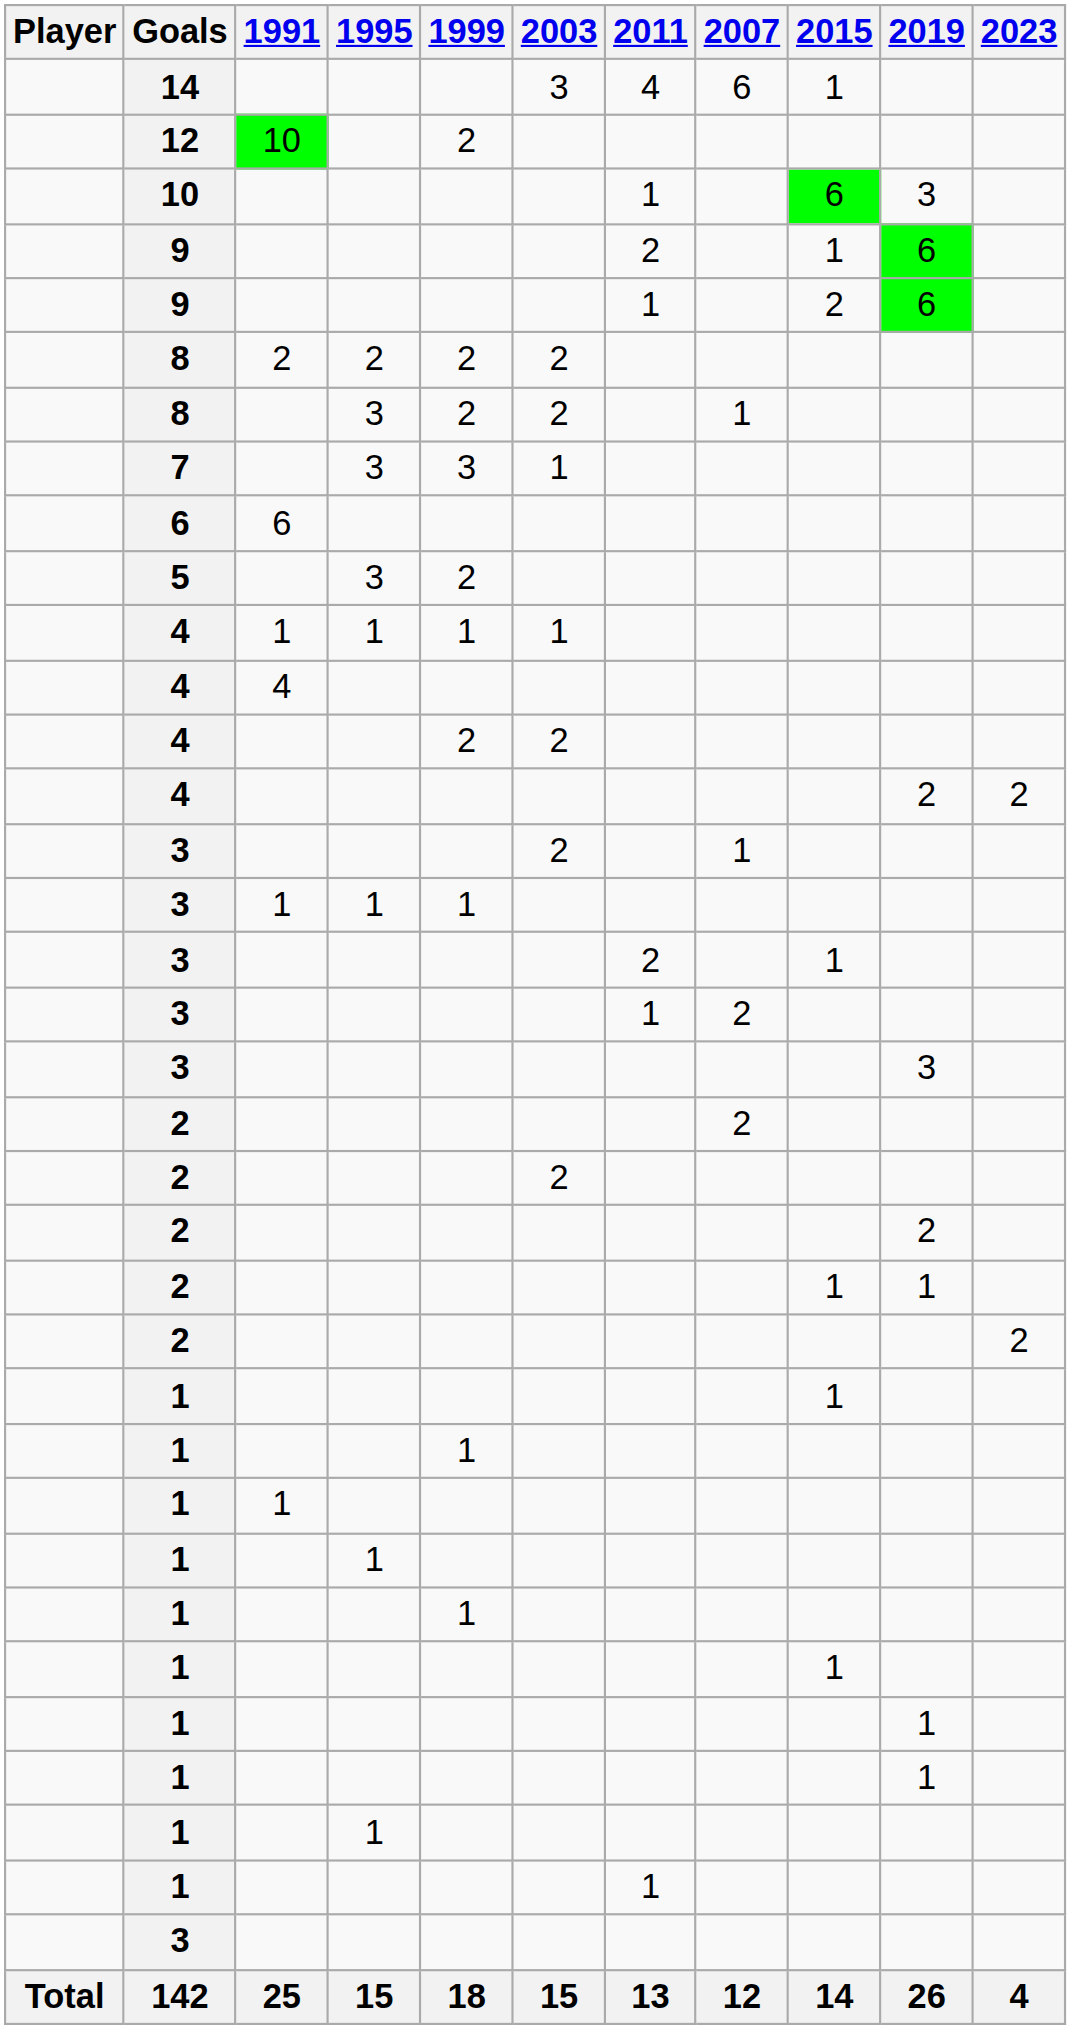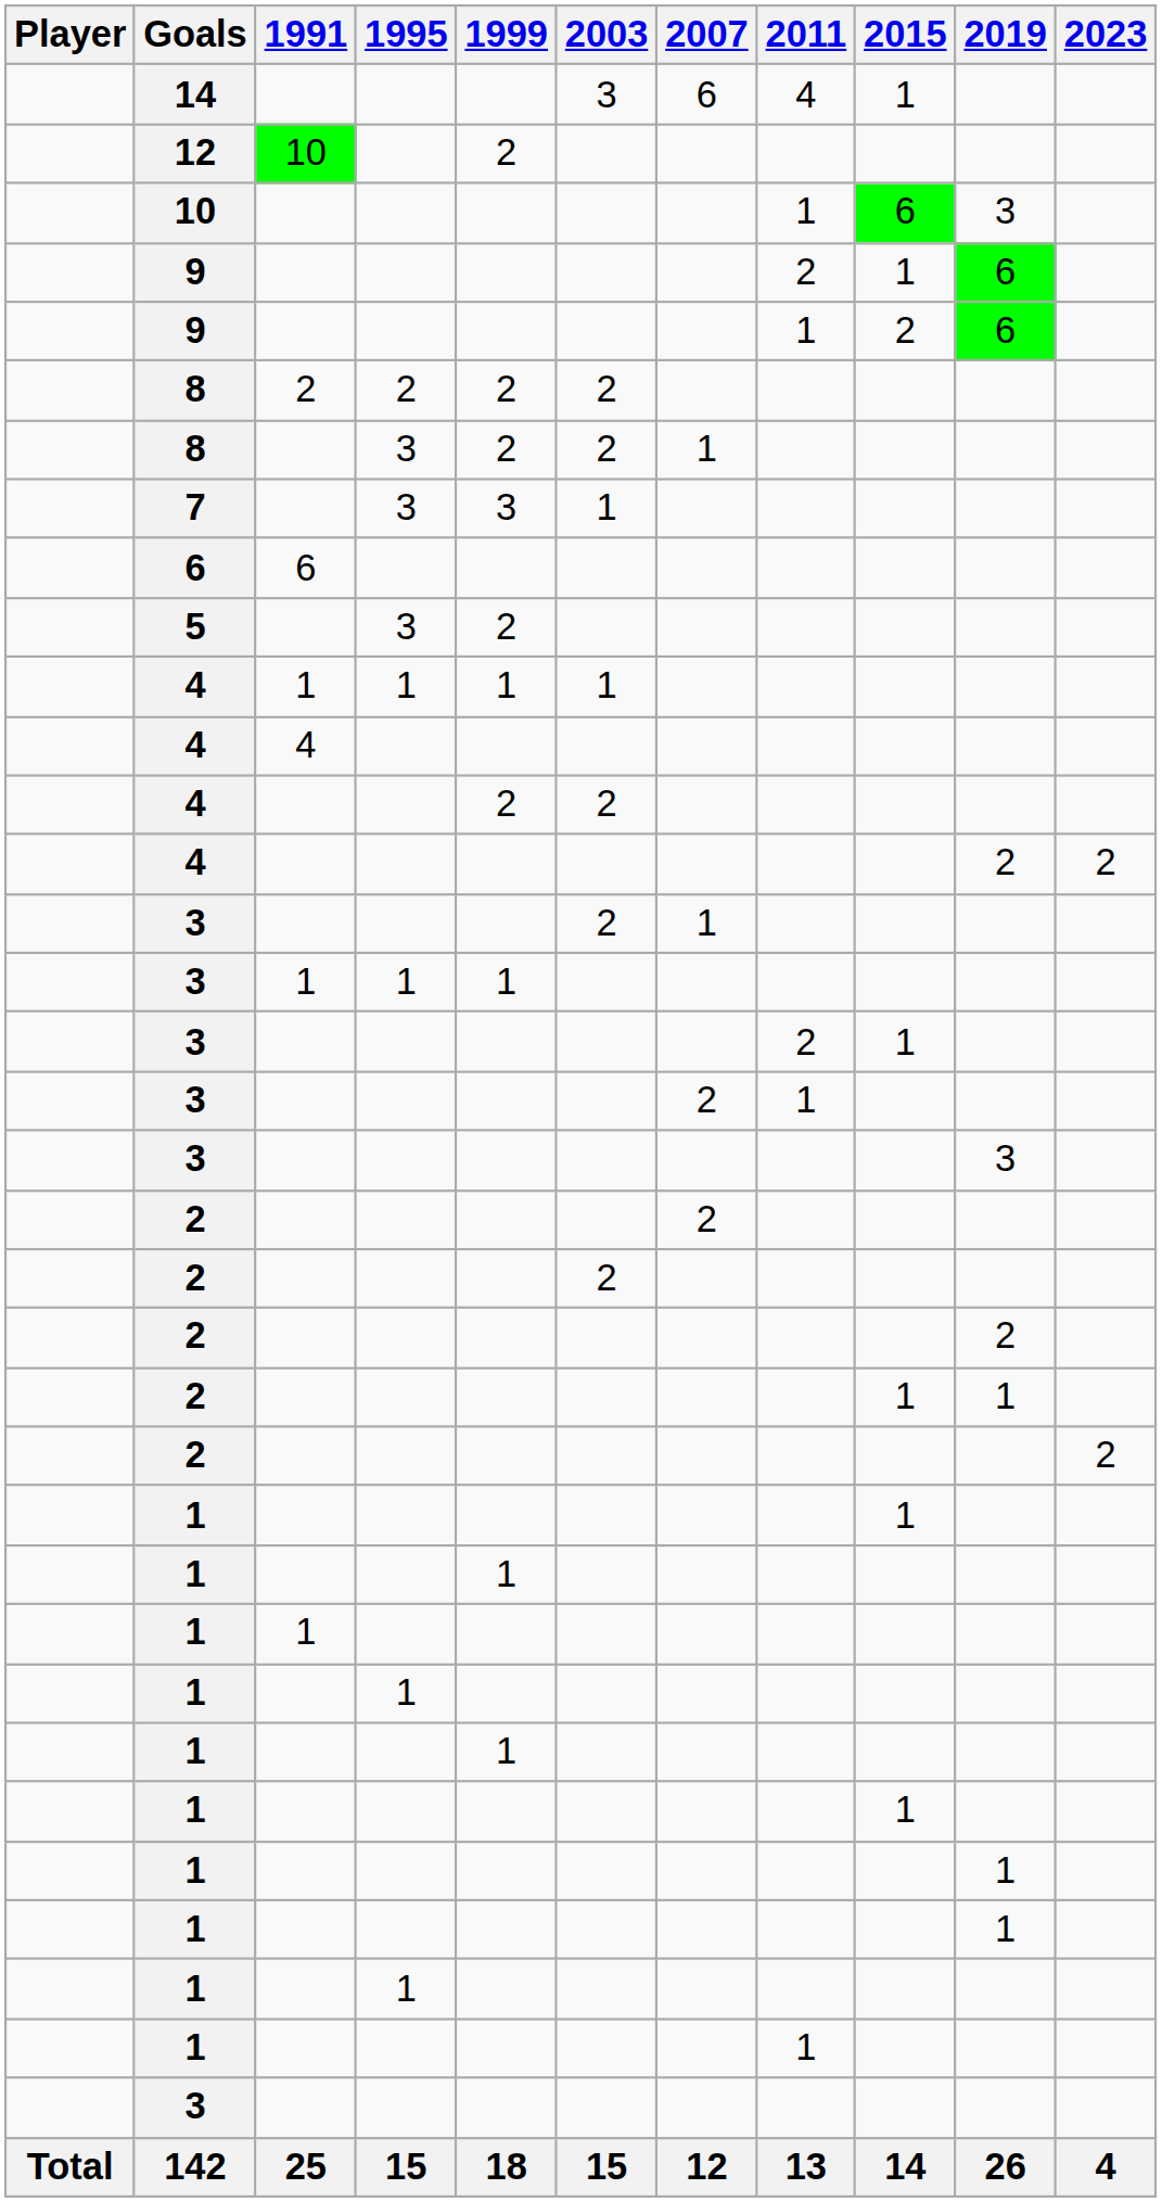columns swapped: 2007 <-> 2011
